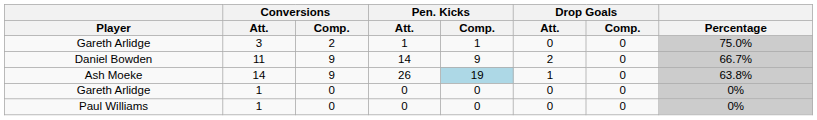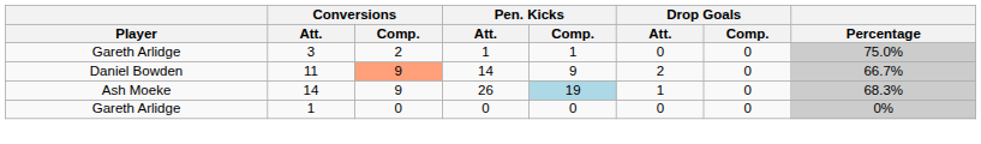Daniel Bowden | Conversions / Comp.: no background -> lightsalmon background
Ash Moeke | Percentage: 63.8% -> 68.3%
- row: Paul Williams | 1 | 0 | 0 | 0 | 0 | 0 | 0%
